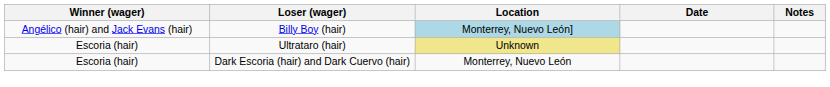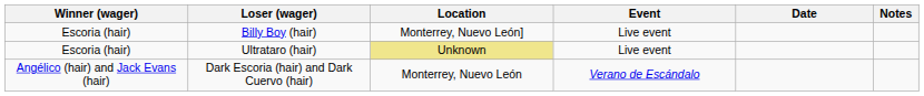+ column: Event | Live event | Live event | Verano de Escándalo
Billy Boy (hair) | Winner (wager): Angélico (hair) and Jack Evans (hair) -> Escoria (hair)
Billy Boy (hair) | Location: lightblue background -> no background
Dark Escoria (hair) and Dark Cuervo (hair) | Winner (wager): Escoria (hair) -> Angélico (hair) and Jack Evans (hair)
